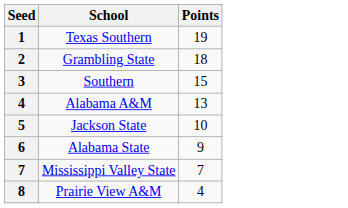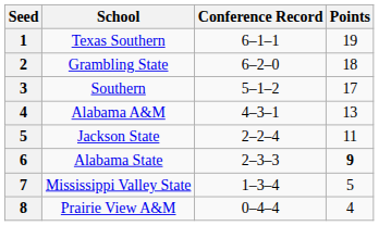+ column: Conference Record | 6–1–1 | 6–2–0 | 5–1–2 | 4–3–1 | 2–2–4 | 2–3–3 | 1–3–4 | 0–4–4
Southern | Points: 15 -> 17
Jackson State | Points: 10 -> 11
Alabama State | Points: normal -> bold
Mississippi Valley State | Points: 7 -> 5
